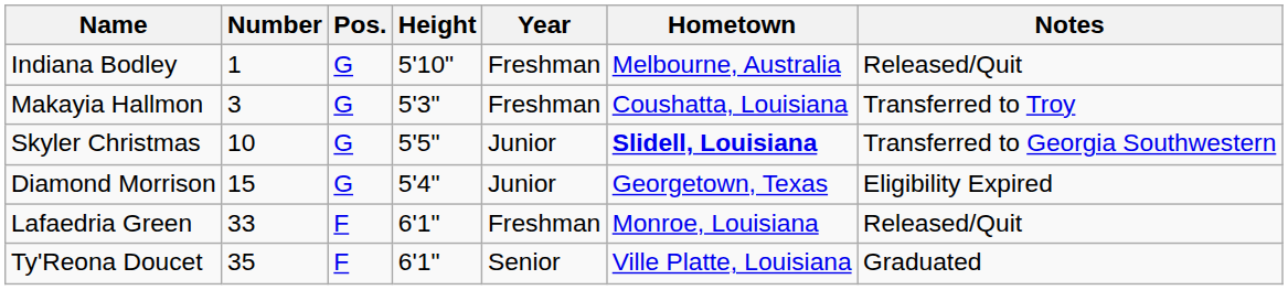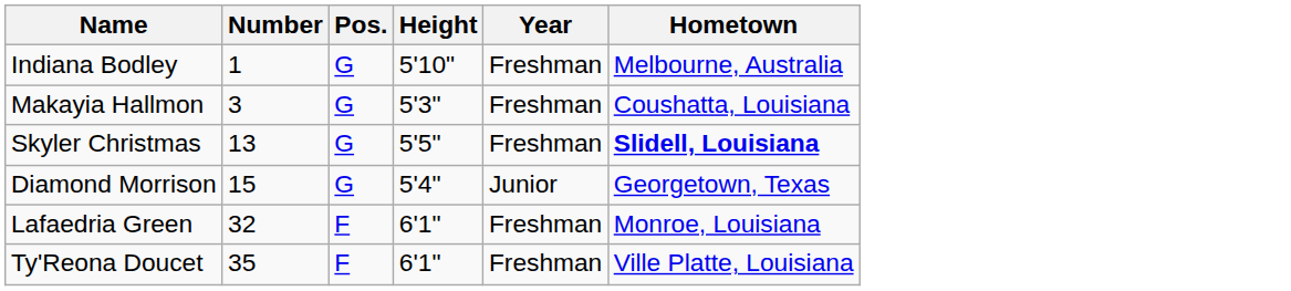- column: Notes | Released/Quit | Transferred to Troy | Transferred to Georgia Southwestern | Eligibility Expired | Released/Quit | Graduated
Skyler Christmas | Number: 10 -> 13
Skyler Christmas | Year: Junior -> Freshman
Lafaedria Green | Number: 33 -> 32
Ty'Reona Doucet | Year: Senior -> Freshman
